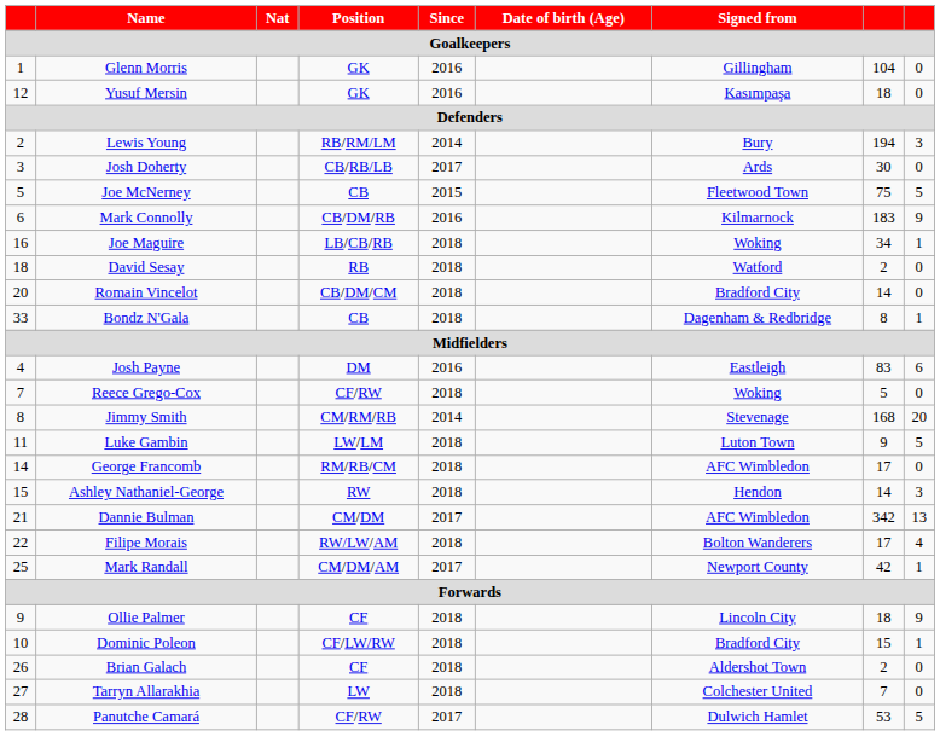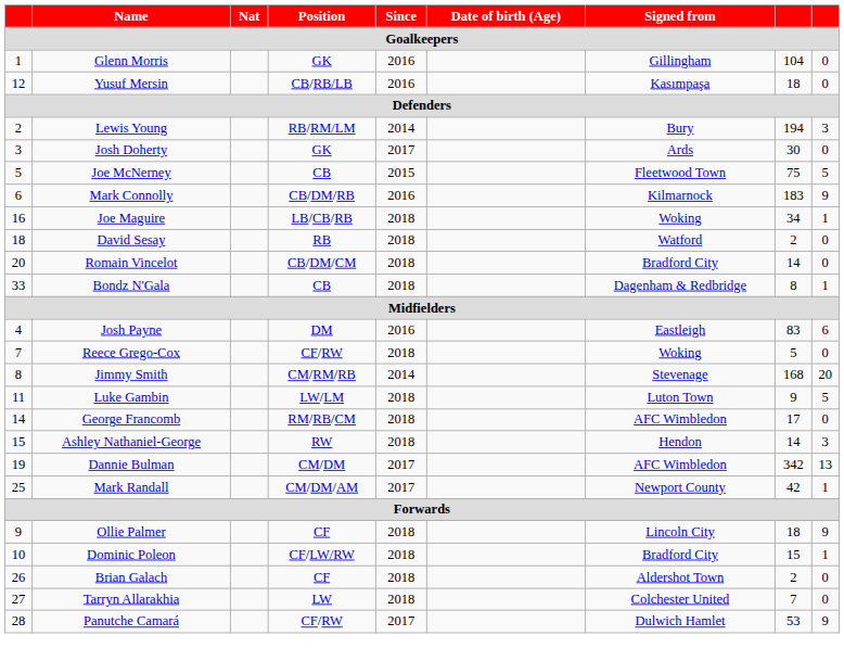Yusuf Mersin | Position: GK -> CB/RB/LB
Josh Doherty | Position: CB/RB/LB -> GK
Dannie Bulman | column 1: 21 -> 19
- row: 22 | Filipe Morais | RW/LW/AM | 2018 | Bolton Wanderers | 17 | 4
Panutche Camará | column 9: 5 -> 9
